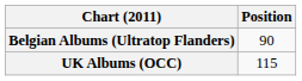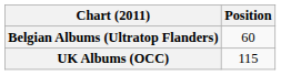Belgian Albums (Ultratop Flanders) | Position: 90 -> 60
